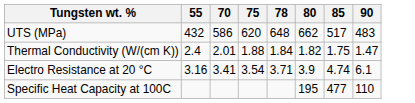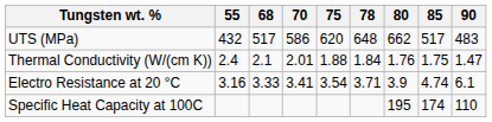+ column: 68 | 517 | 2.1 | 3.33
Thermal Conductivity (W/(cm K)) | 80: 1.82 -> 1.76
Specific Heat Capacity at 100C | 85: 477 -> 174
